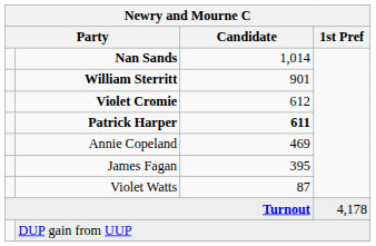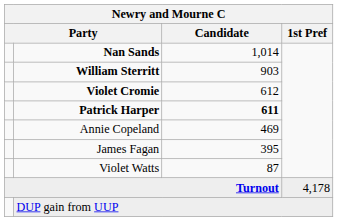William Sterritt | Candidate: 901 -> 903
